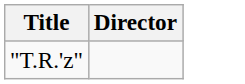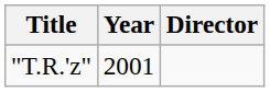+ column: Year | 2001
